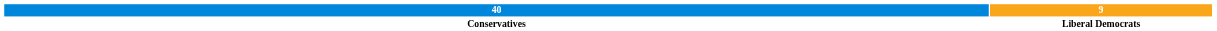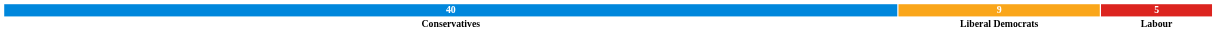+ column: 5 | Labour
